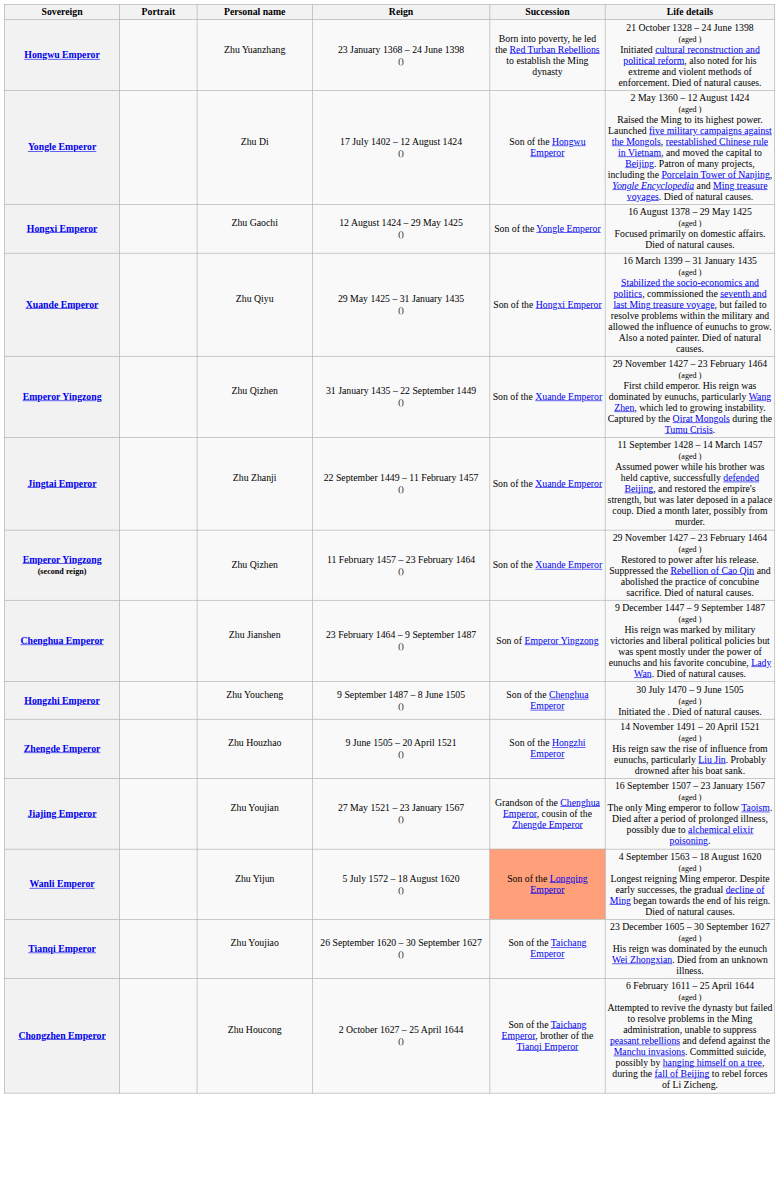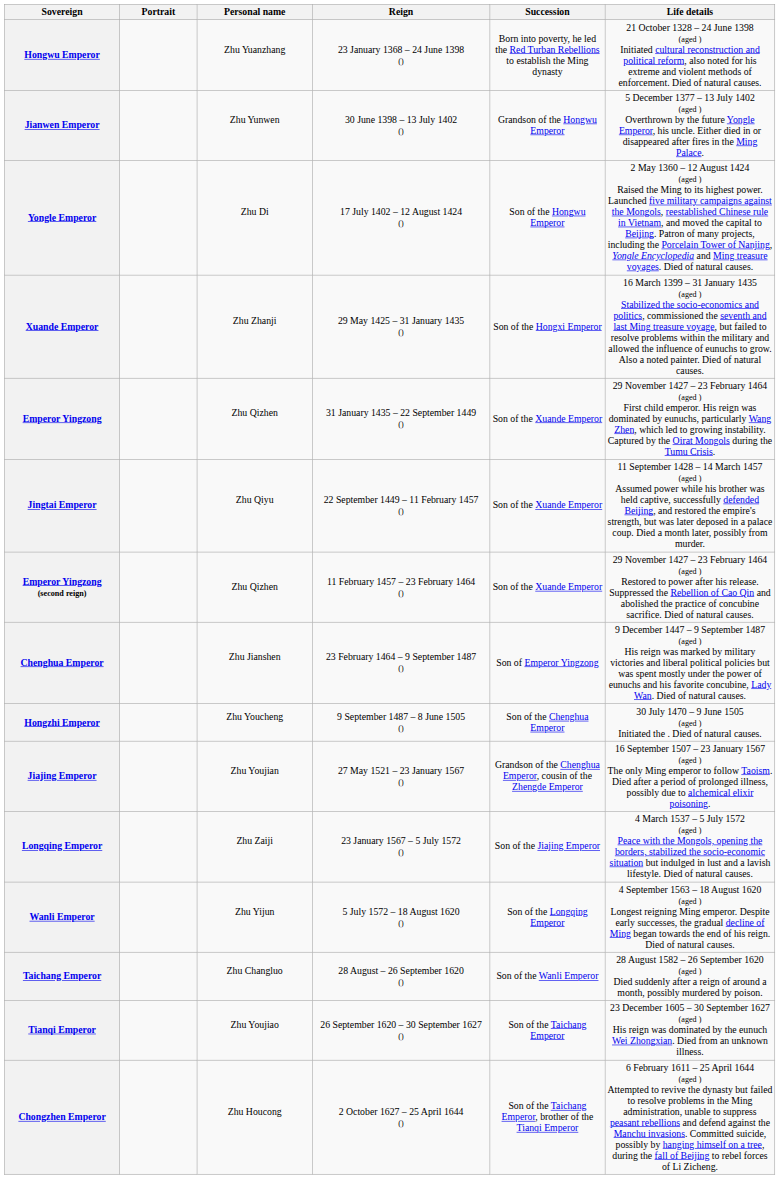+ row: Jianwen Emperor | Zhu Yunwen | 30 June 1398 – 13 July 1402 () | Grandson of the Hongwu Emperor | 5 December 1377 – 13 July 1402 (aged ) Overthrown by the future Yongle Emperor, his uncle. Either died in or disappeared after fires in the Ming Palace.
- row: Hongxi Emperor | Zhu Gaochi | 12 August 1424 – 29 May 1425 () | Son of the Yongle Emperor | 16 August 1378 – 29 May 1425 (aged ) Focused primarily on domestic affairs. Died of natural causes.
Xuande Emperor | Personal name: Zhu Qiyu -> Zhu Zhanji
Jingtai Emperor | Personal name: Zhu Zhanji -> Zhu Qiyu
- row: Zhengde Emperor | Zhu Houzhao | 9 June 1505 – 20 April 1521 () | Son of the Hongzhi Emperor | 14 November 1491 – 20 April 1521 (aged ) His reign saw the rise of influence from eunuchs, particularly Liu Jin. Probably drowned after his boat sank.
+ row: Longqing Emperor | Zhu Zaiji | 23 January 1567 – 5 July 1572 () | Son of the Jiajing Emperor | 4 March 1537 – 5 July 1572 (aged ) Peace with the Mongols, opening the borders, stabilized the socio-economic situation but indulged in lust and a lavish lifestyle. Died of natural causes.
Wanli Emperor | Succession: lightsalmon background -> no background
+ row: Taichang Emperor | Zhu Changluo | 28 August – 26 September 1620 () | Son of the Wanli Emperor | 28 August 1582 – 26 September 1620 (aged ) Died suddenly after a reign of around a month, possibly murdered by poison.
